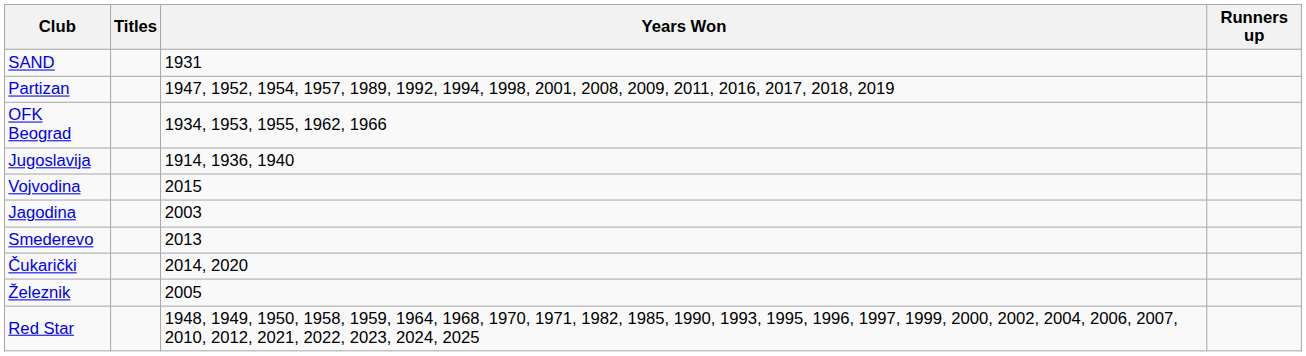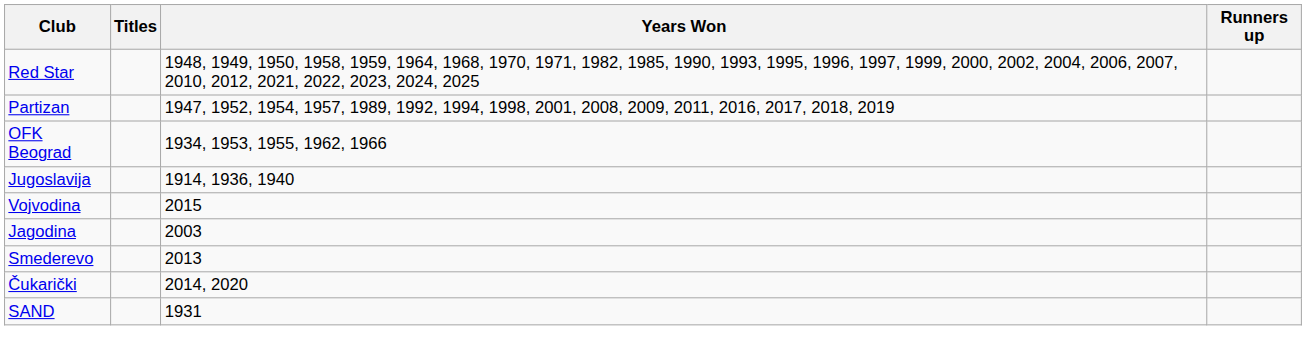rows swapped: Red Star <-> SAND
- row: Železnik | 2005
